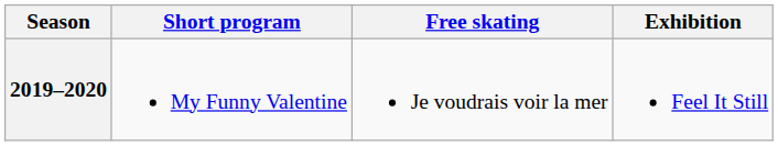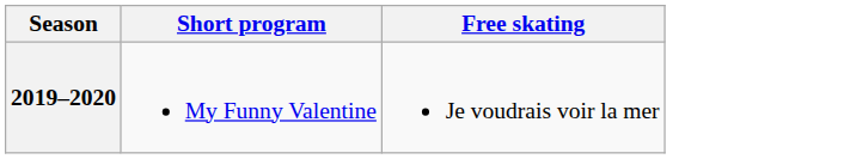- column: Exhibition | Feel It Still
